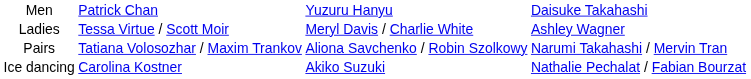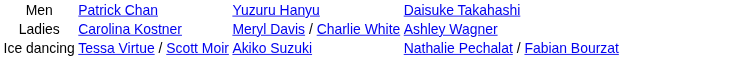Ladies | column 2: Tessa Virtue / Scott Moir -> Carolina Kostner
- row: Pairs | Tatiana Volosozhar / Maxim Trankov | Aliona Savchenko / Robin Szolkowy | Narumi Takahashi / Mervin Tran
Ice dancing | column 2: Carolina Kostner -> Tessa Virtue / Scott Moir
